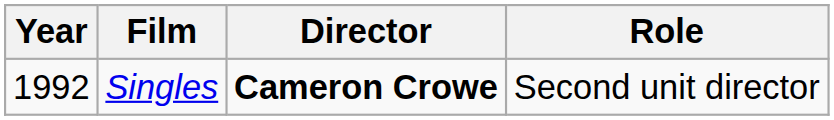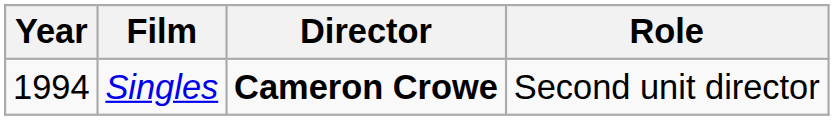Singles | Year: 1992 -> 1994
